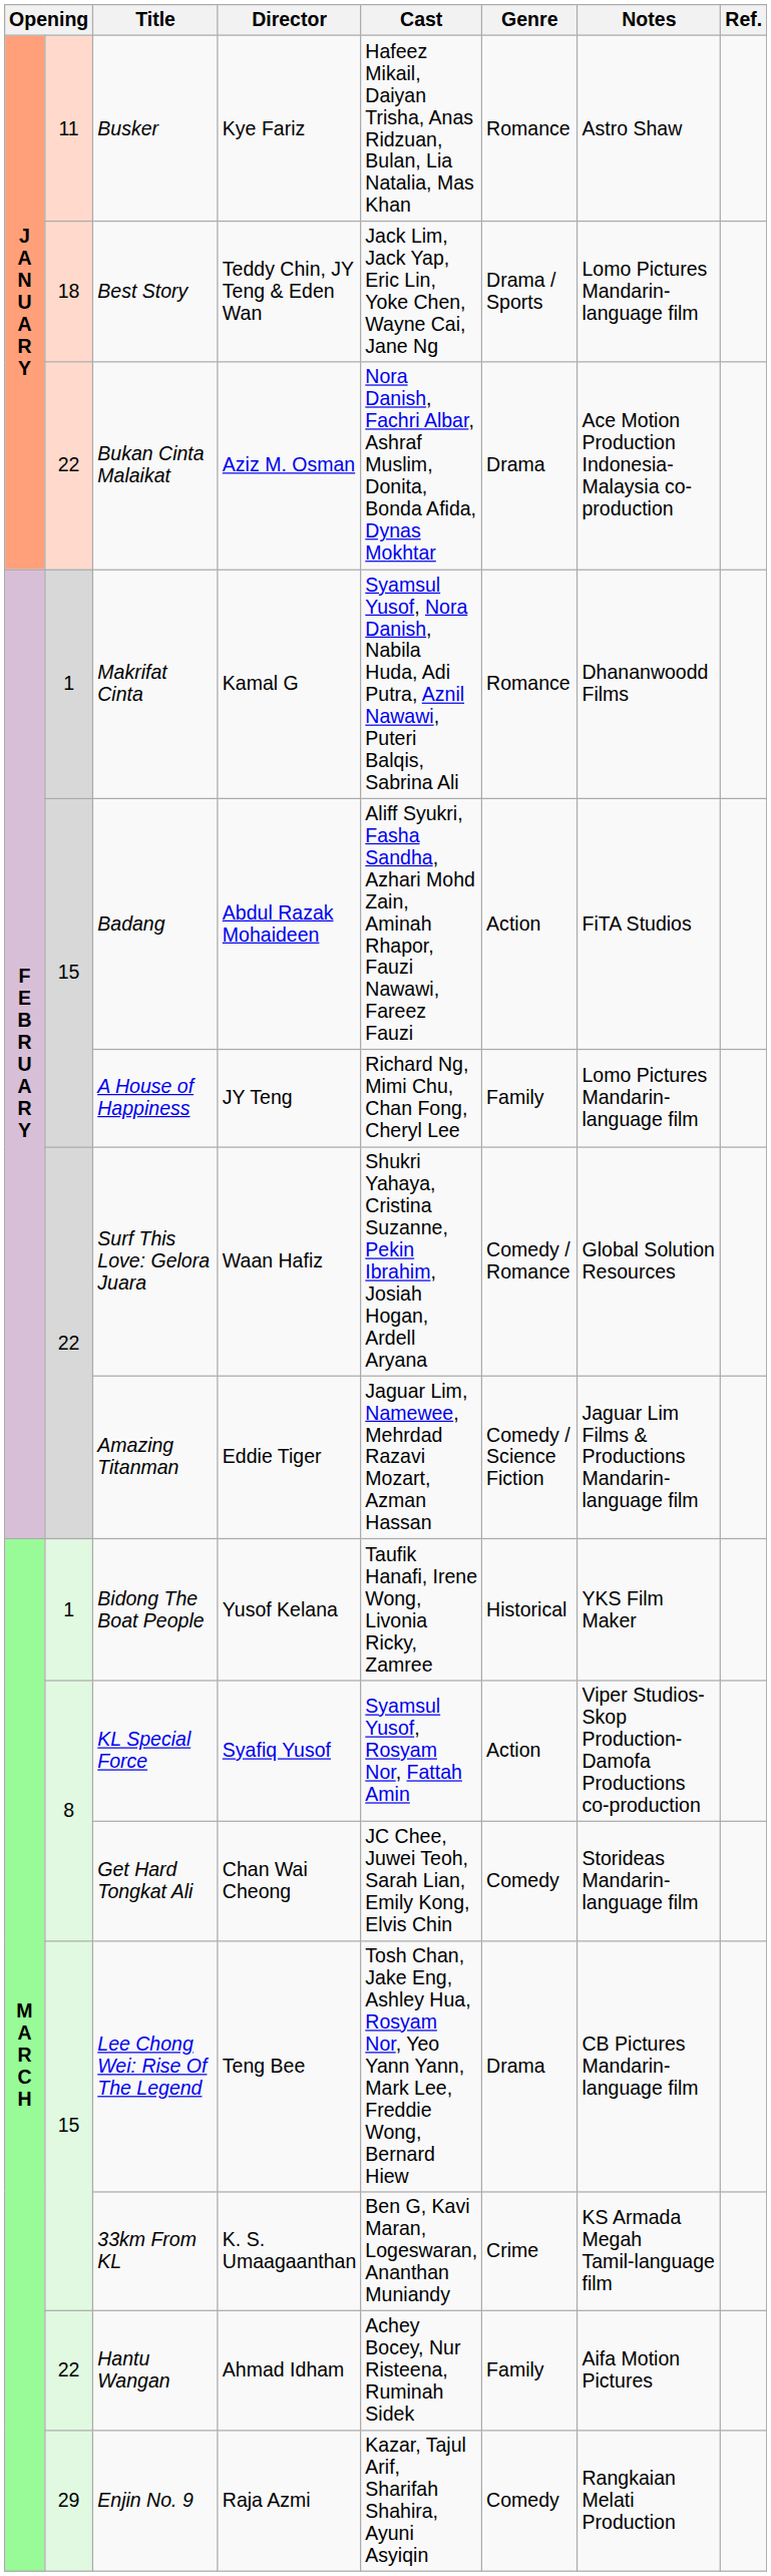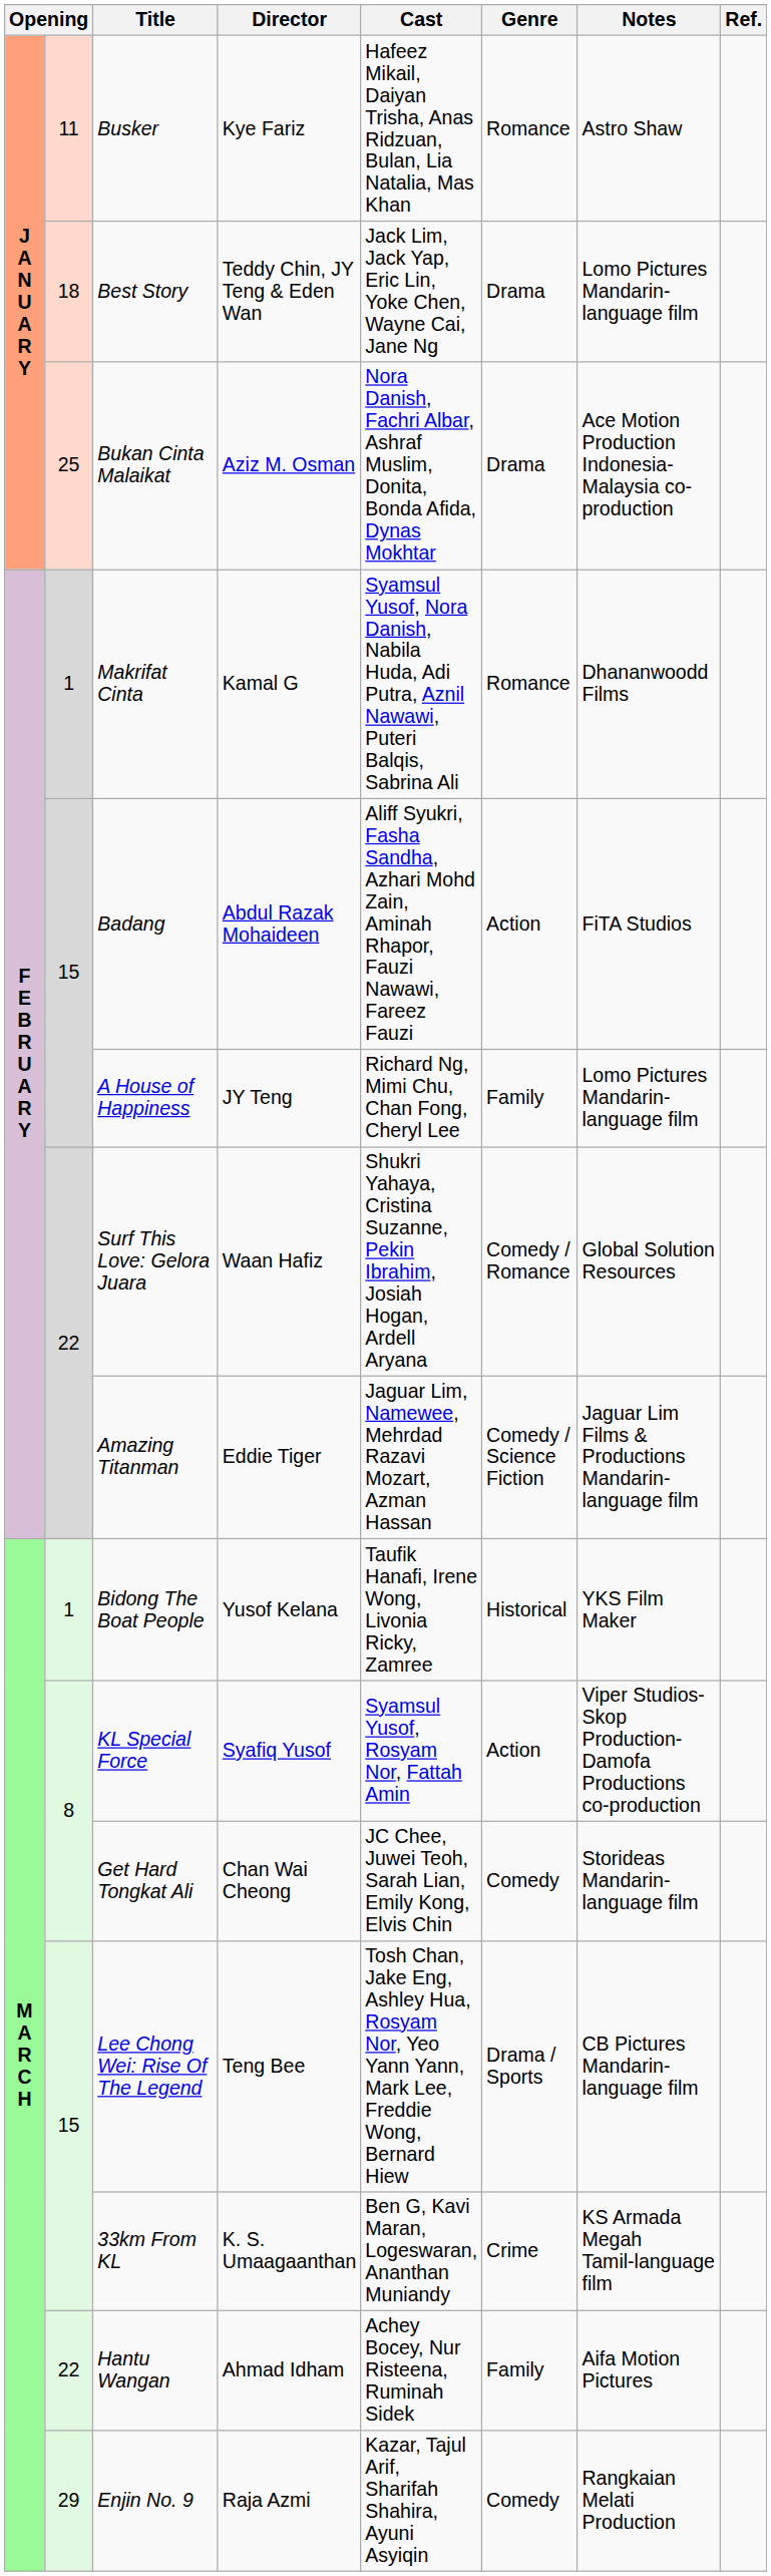Best Story | Genre: Drama / Sports -> Drama
Bukan Cinta Malaikat | column 2: 22 -> 25
Lee Chong Wei: Rise Of The Legend | Genre: Drama -> Drama / Sports
